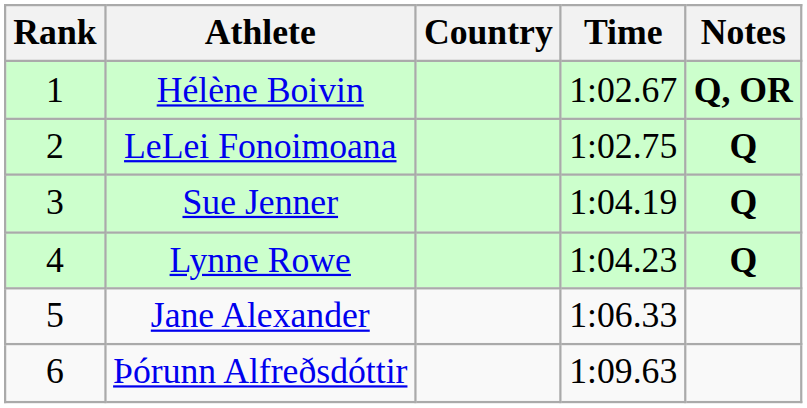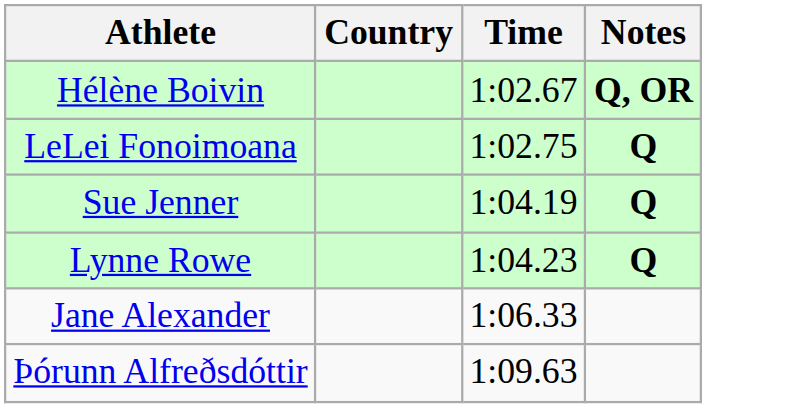- column: Rank | 1 | 2 | 3 | 4 | 5 | 6
